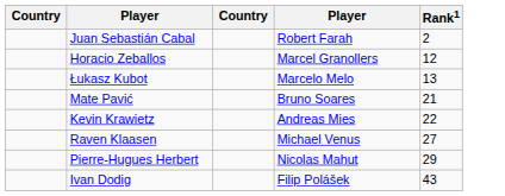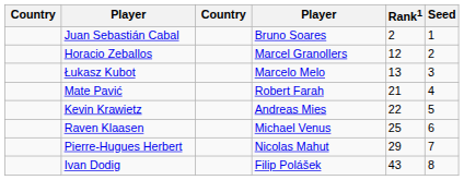+ column: Seed | 1 | 2 | 3 | 4 | 5 | 6 | 7 | 8
Juan Sebastián Cabal | column 4: Robert Farah -> Bruno Soares
Mate Pavić | column 4: Bruno Soares -> Robert Farah
Raven Klaasen | Rank1: 27 -> 25
